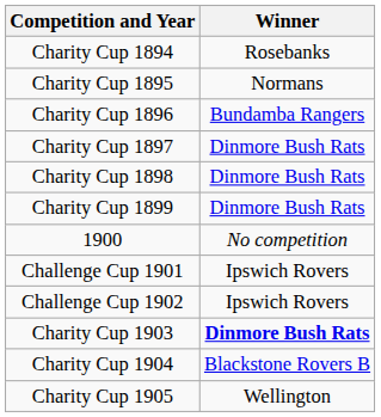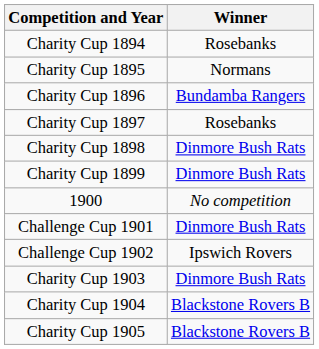Charity Cup 1897 | Winner: Dinmore Bush Rats -> Rosebanks
Challenge Cup 1901 | Winner: Ipswich Rovers -> Dinmore Bush Rats
Charity Cup 1903 | Winner: bold -> normal
Charity Cup 1905 | Winner: Wellington -> Blackstone Rovers B
